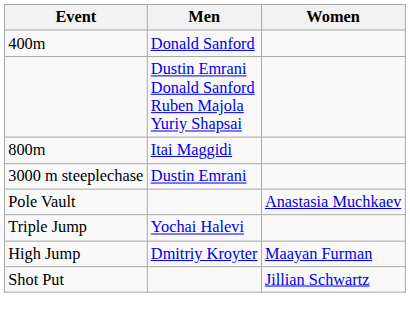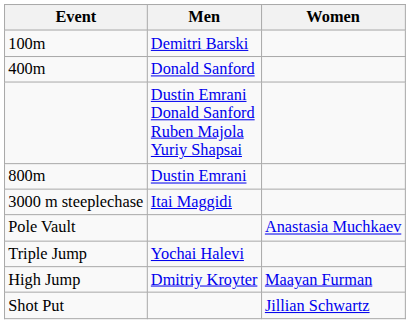+ row: 100m | Demitri Barski
800m | Men: Itai Maggidi -> Dustin Emrani
3000 m steeplechase | Men: Dustin Emrani -> Itai Maggidi
